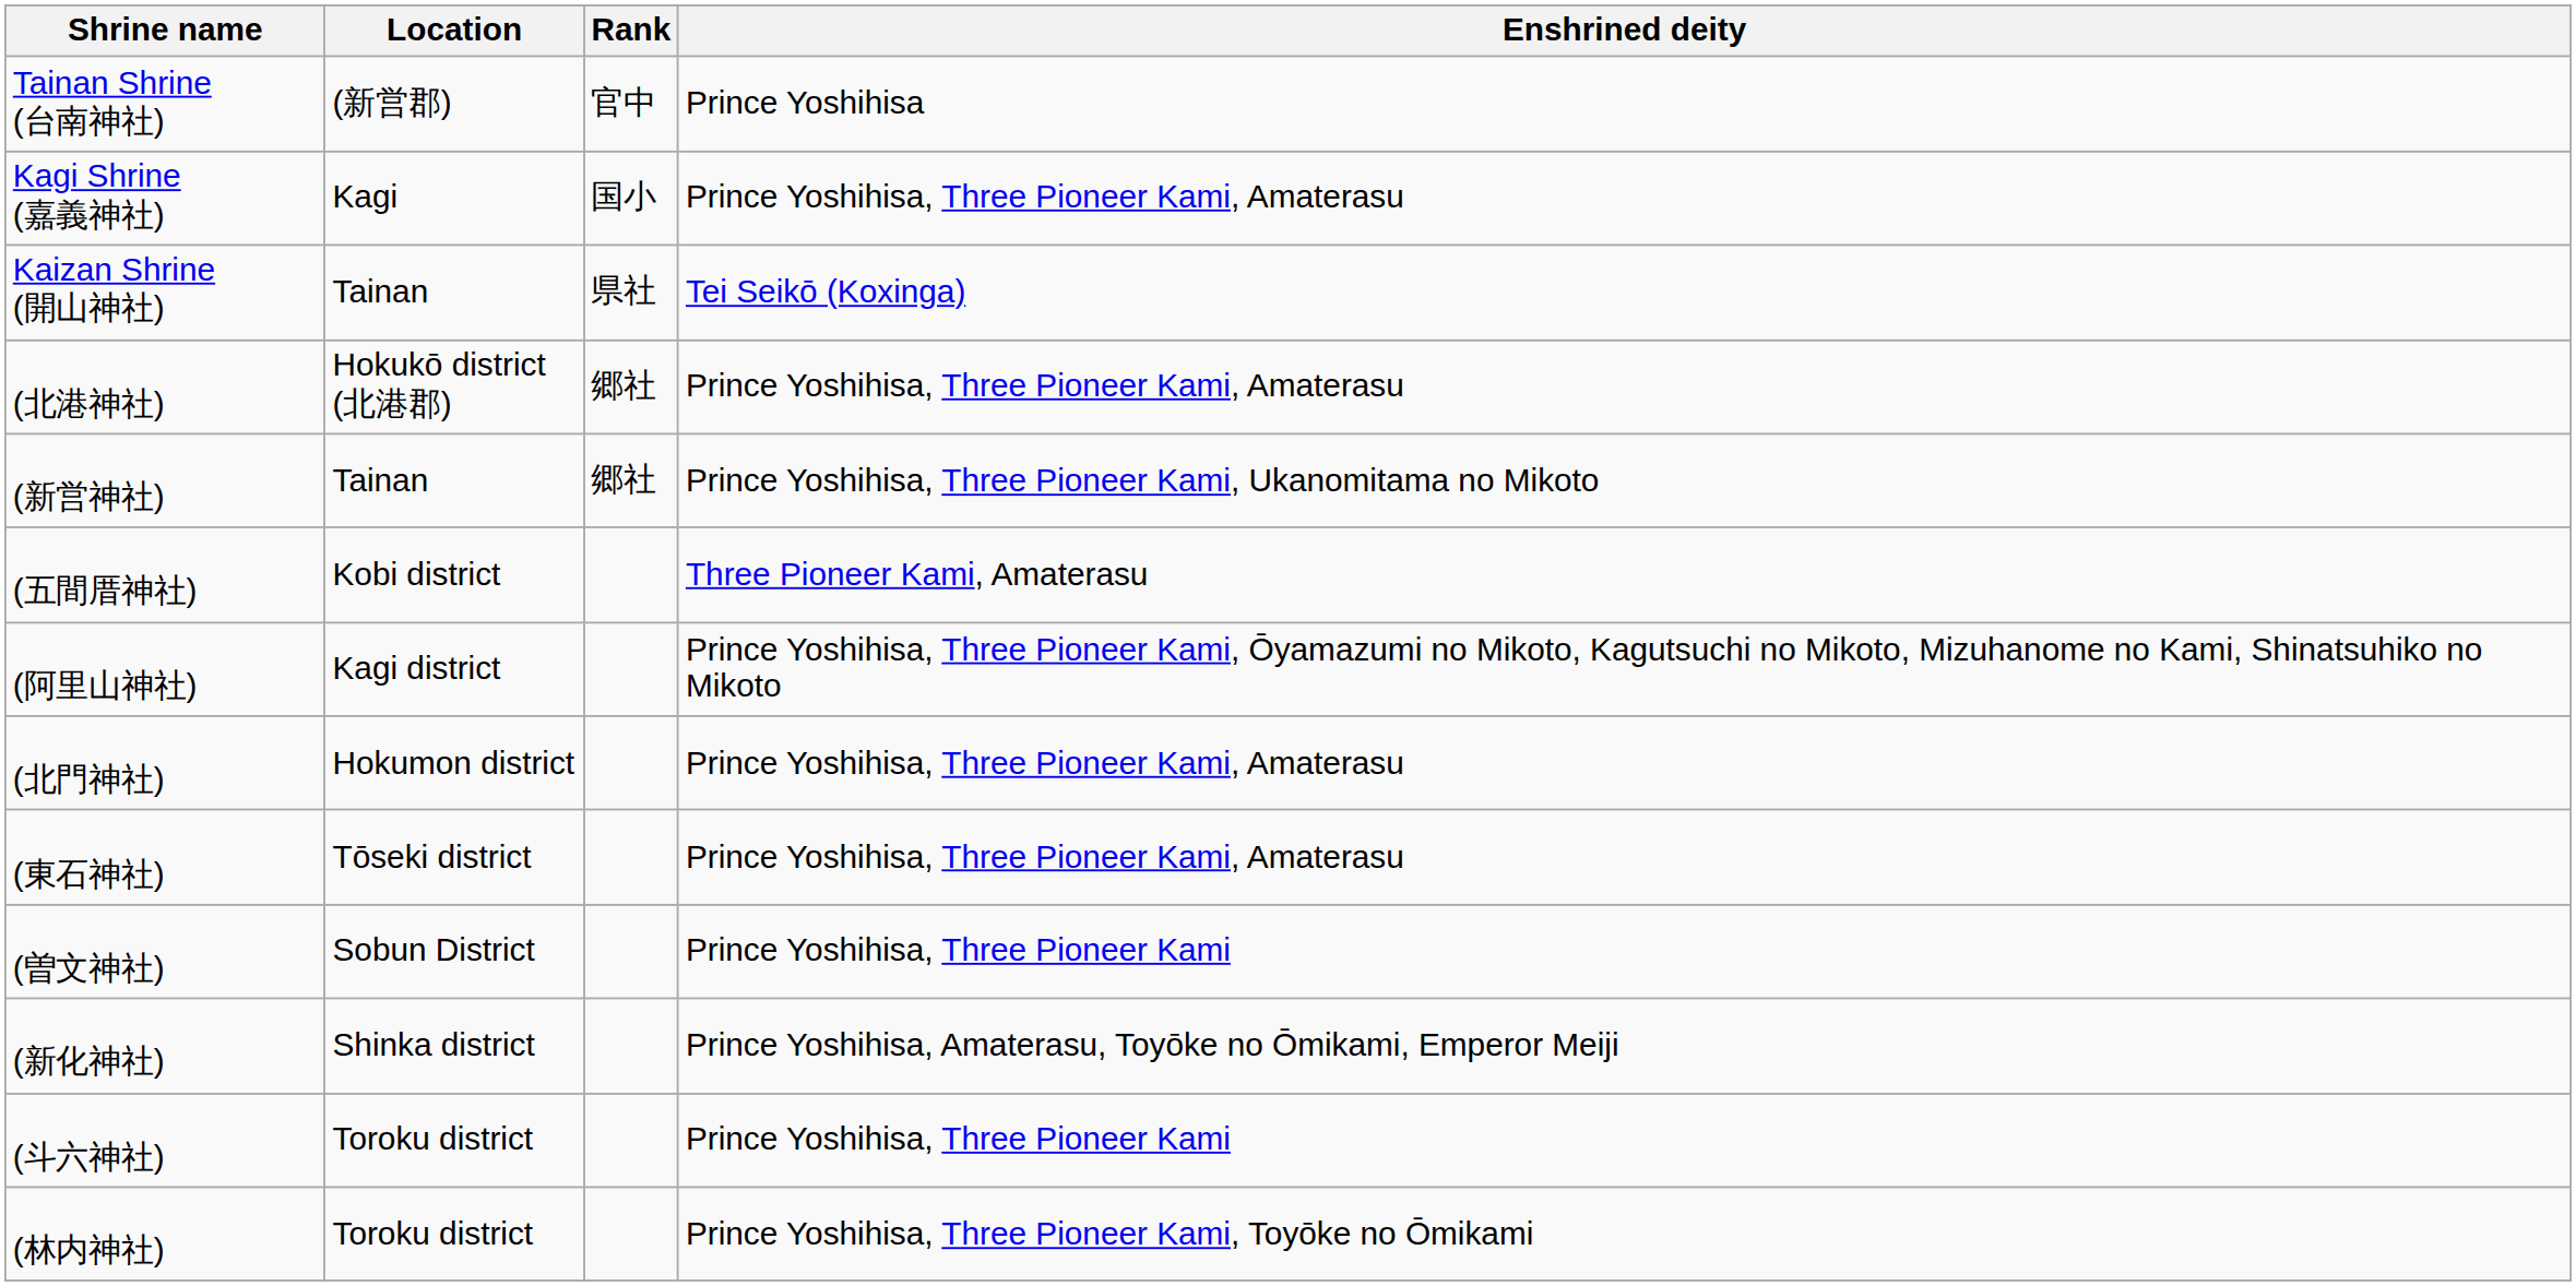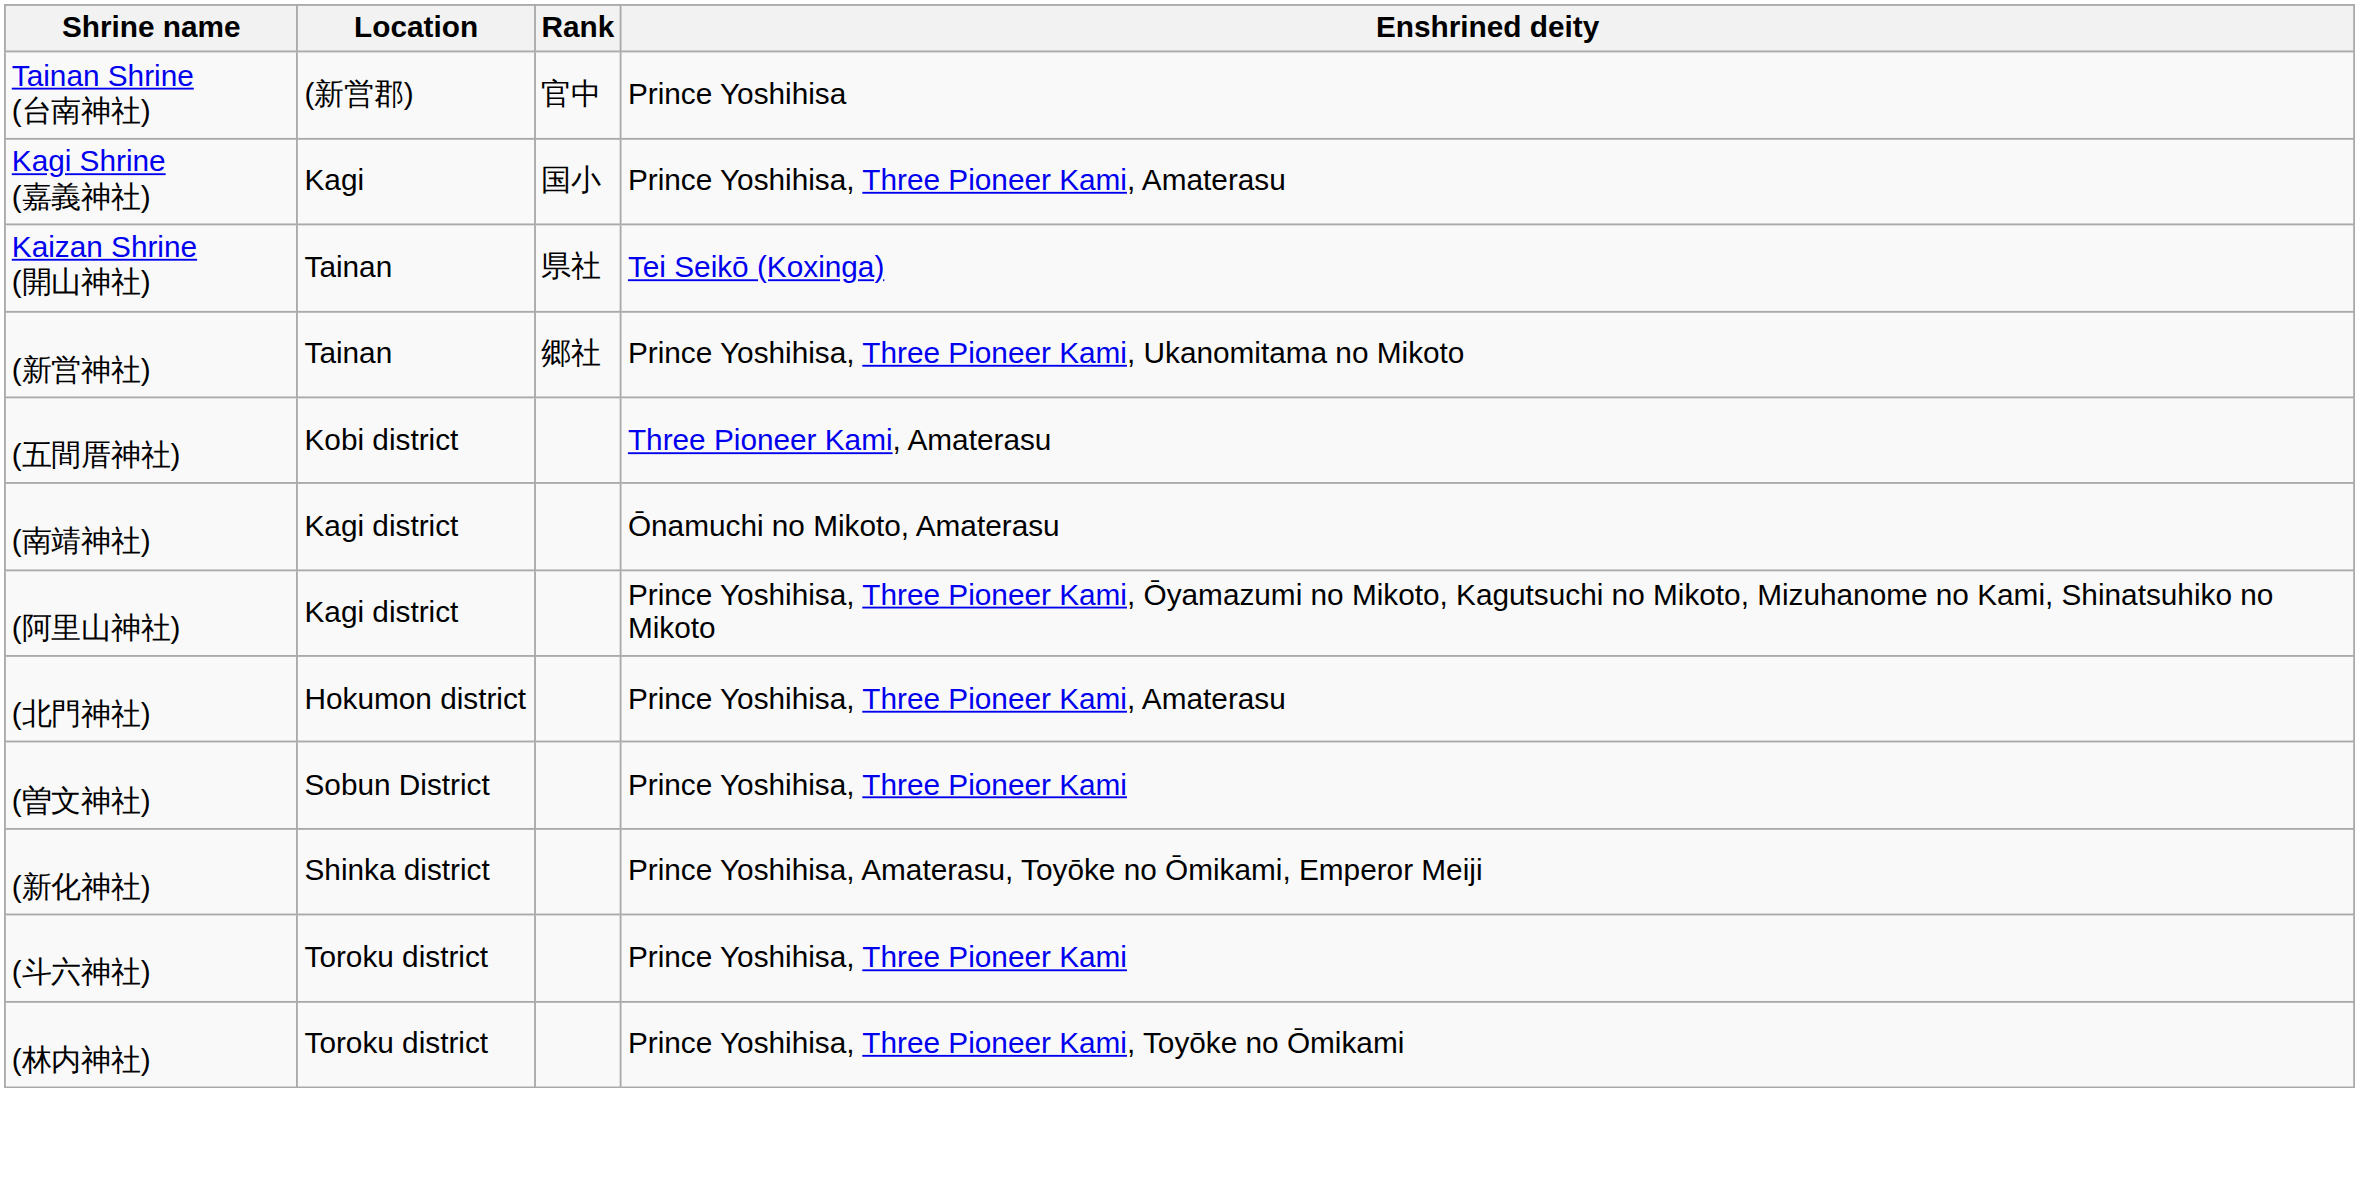- row: (北港神社) | Hokukō district (北港郡) | 郷社 | Prince Yoshihisa, Three Pioneer Kami, Amaterasu
+ row: (南靖神社) | Kagi district | Ōnamuchi no Mikoto, Amaterasu
- row: (東石神社) | Tōseki district | Prince Yoshihisa, Three Pioneer Kami, Amaterasu
